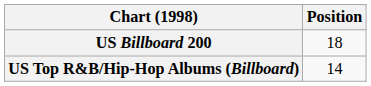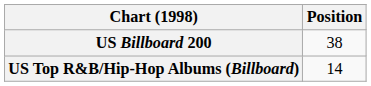US Billboard 200 | Position: 18 -> 38
